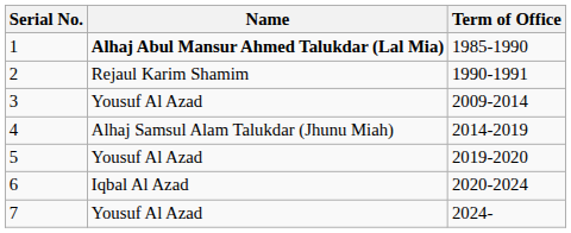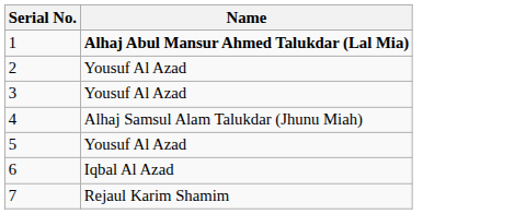- column: Term of Office | 1985-1990 | 1990-1991 | 2009-2014 | 2014-2019 | 2019-2020 | 2020-2024 | 2024-
2 | Name: Rejaul Karim Shamim -> Yousuf Al Azad
7 | Name: Yousuf Al Azad -> Rejaul Karim Shamim
